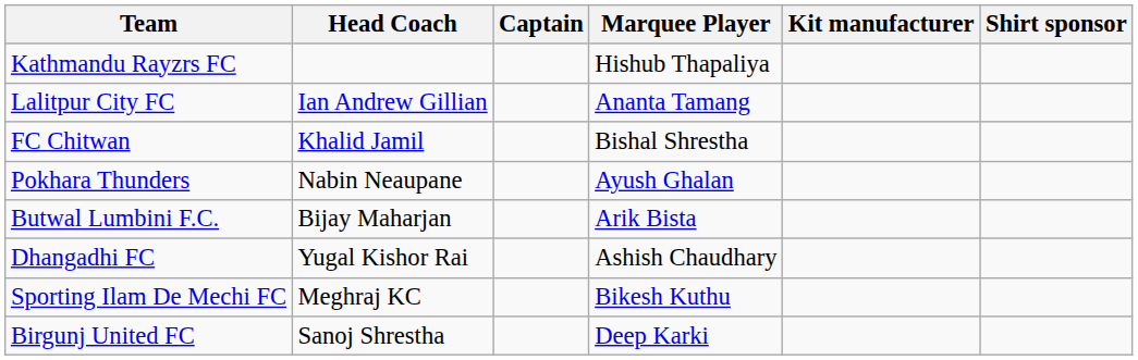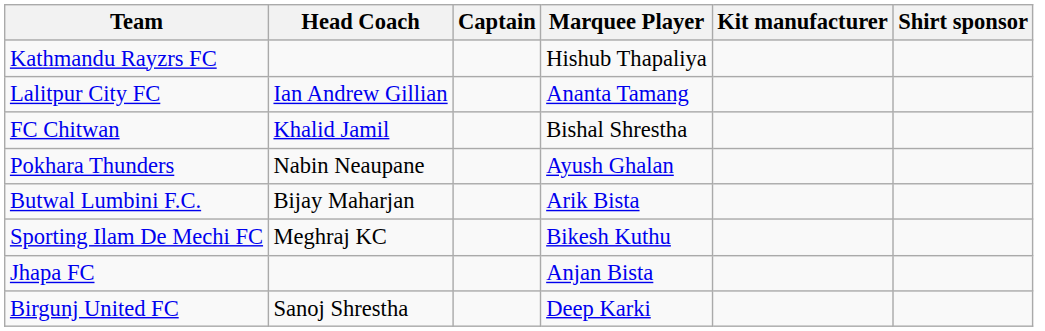- row: Dhangadhi FC | Yugal Kishor Rai | Ashish Chaudhary
+ row: Jhapa FC | Anjan Bista
